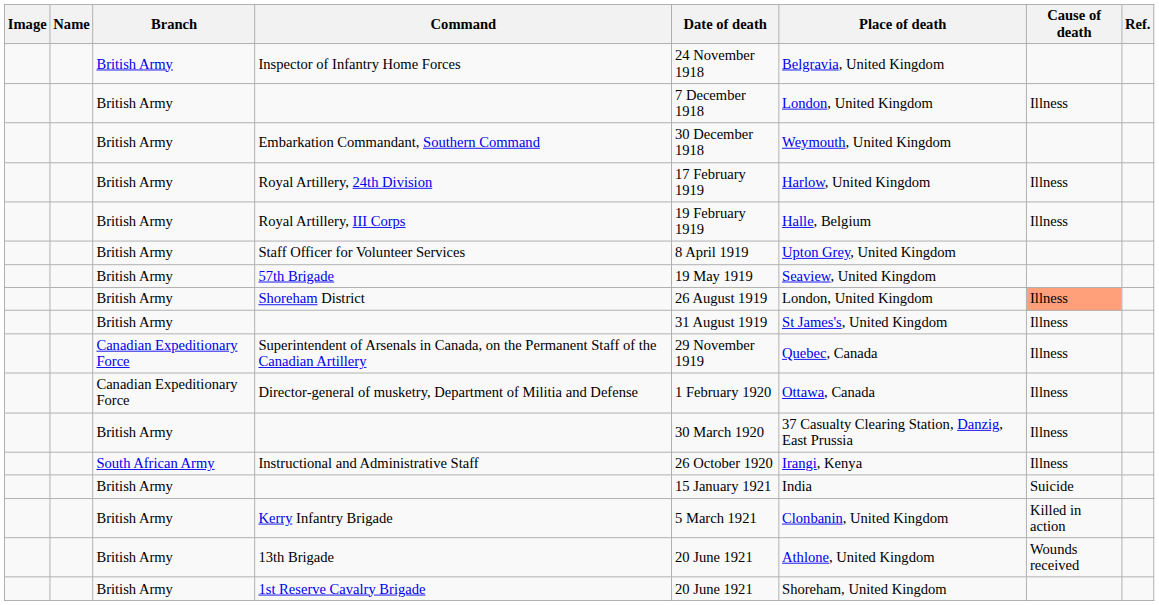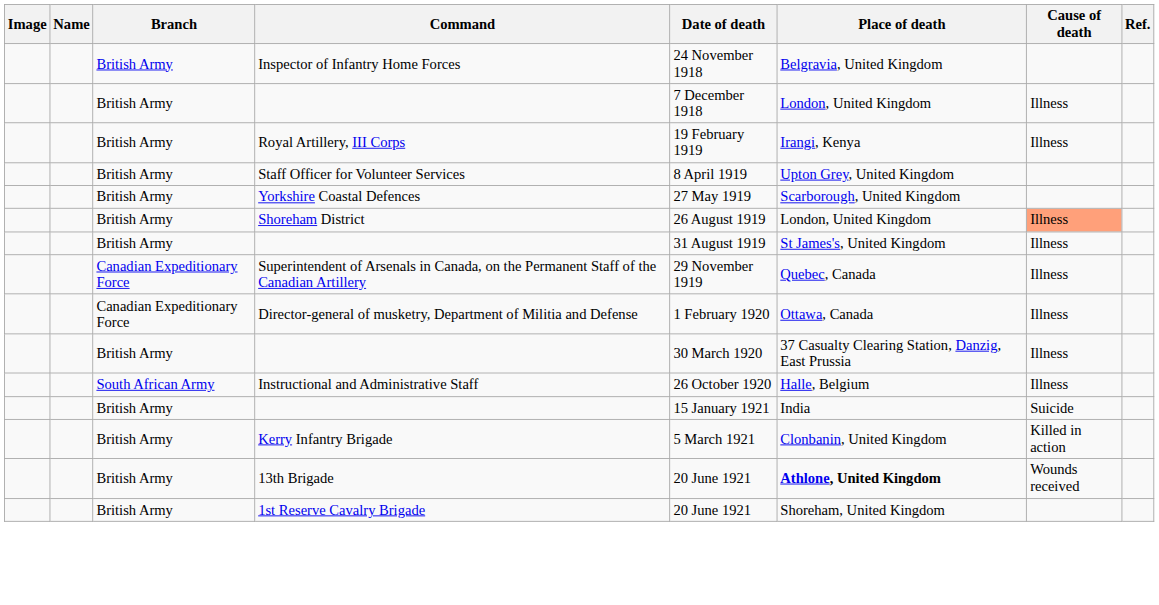- row: British Army | Embarkation Commandant, Southern Command | 30 December 1918 | Weymouth, United Kingdom
- row: British Army | Royal Artillery, 24th Division | 17 February 1919 | Harlow, United Kingdom | Illness
Royal Artillery, III Corps | Place of death: Halle, Belgium -> Irangi, Kenya
- row: British Army | 57th Brigade | 19 May 1919 | Seaview, United Kingdom
+ row: British Army | Yorkshire Coastal Defences | 27 May 1919 | Scarborough, United Kingdom
Instructional and Administrative Staff | Place of death: Irangi, Kenya -> Halle, Belgium
13th Brigade | Place of death: normal -> bold
